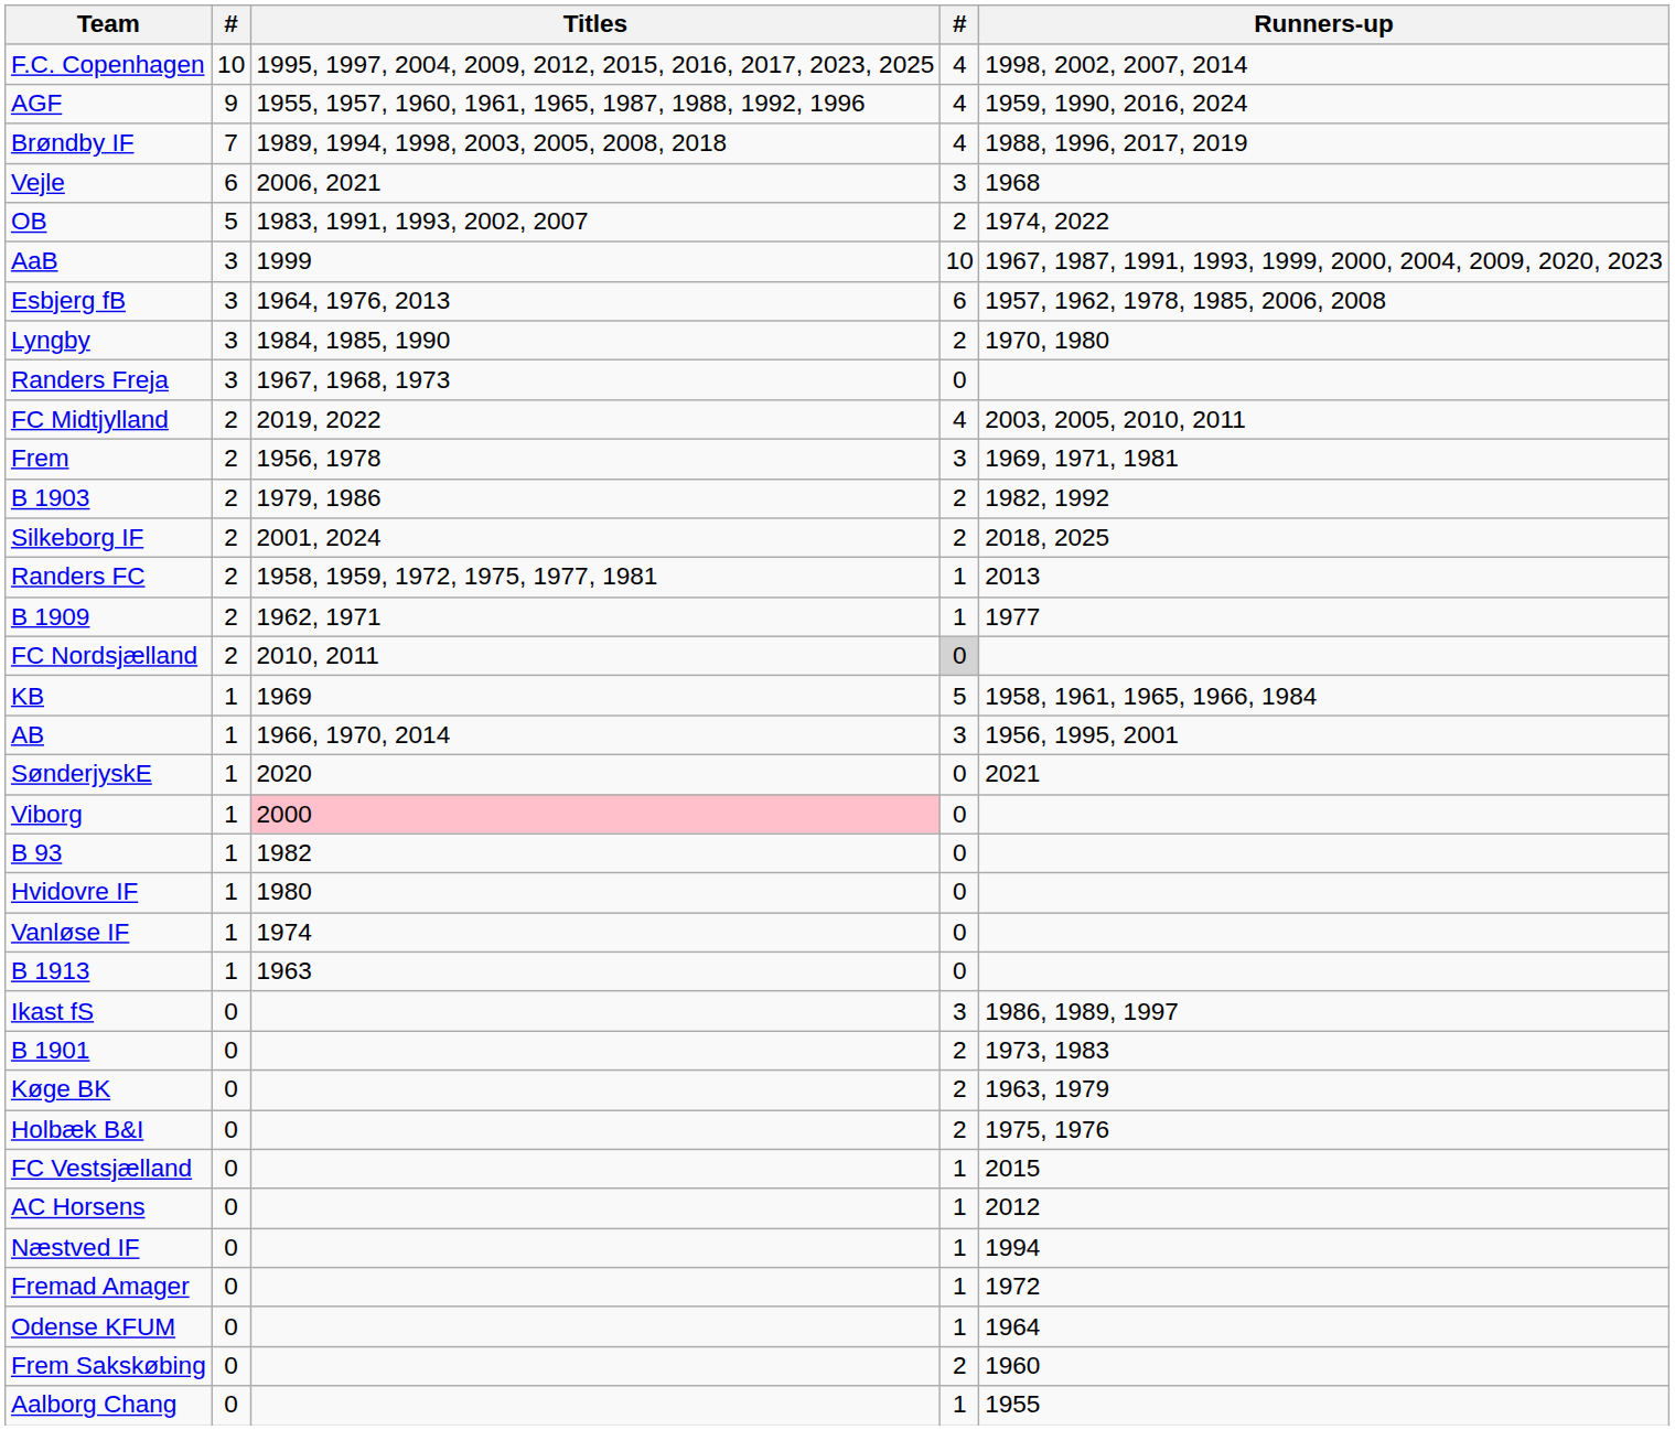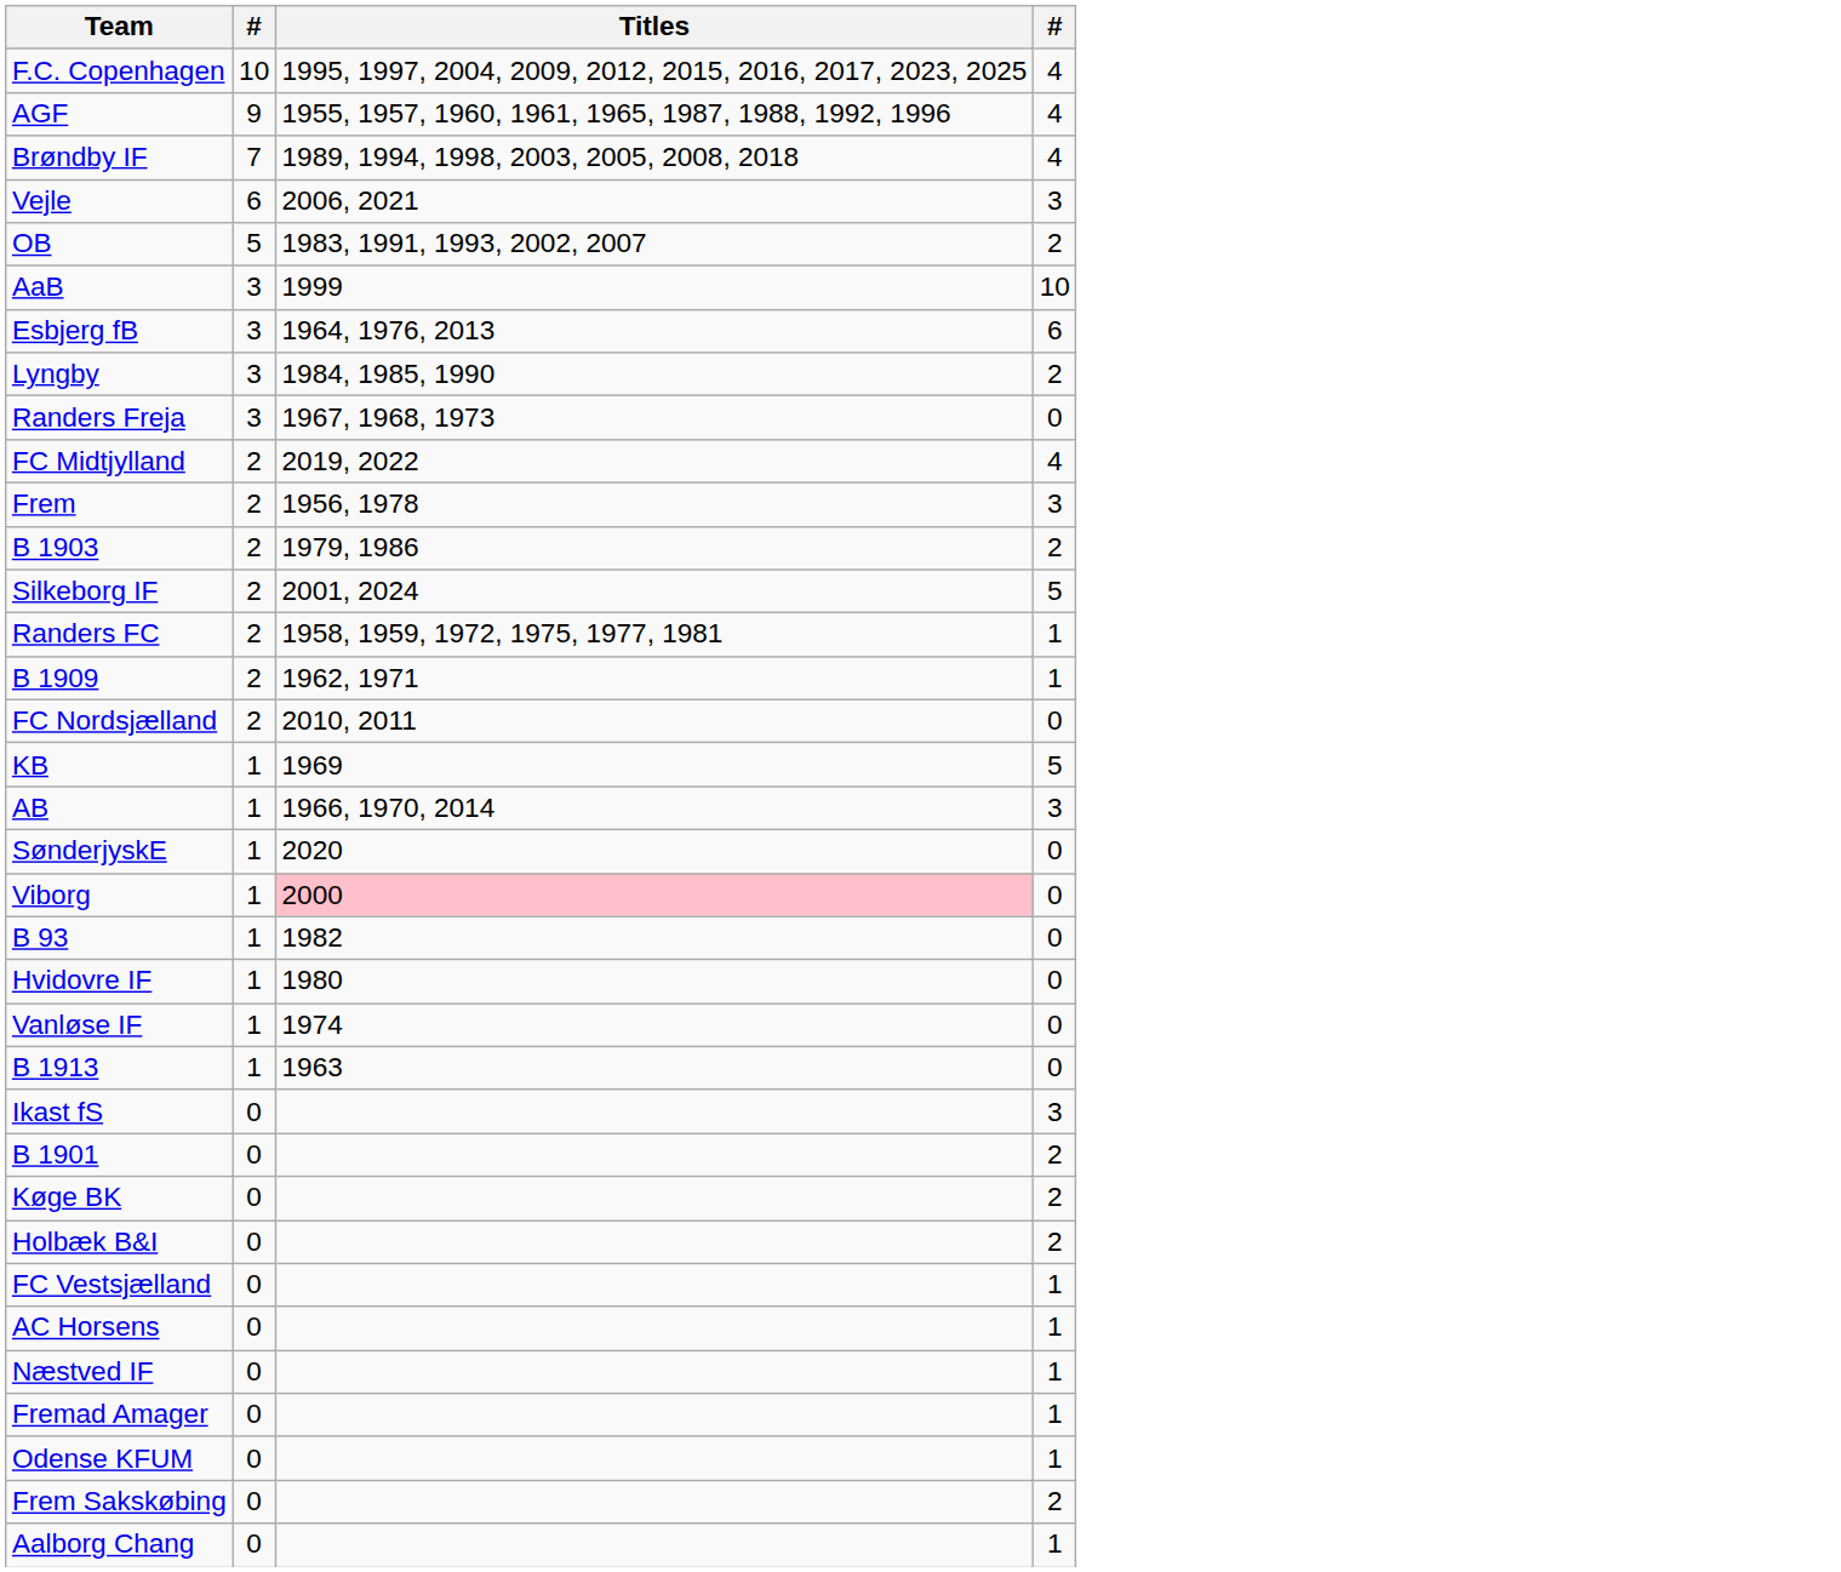- column: Runners-up | 1998, 2002, 2007, 2014 | 1959, 1990, 2016, 2024 | 1988, 1996, 2017, 2019 | 1968 | 1974, 2022 | 1967, 1987, 1991, 1993, 1999, 2000, 2004, 2009, 2020, 2023 | 1957, 1962, 1978, 1985, 2006, 2008 | 1970, 1980 | 2003, 2005, 2010, 2011 | 1969, 1971, 1981 | 1982, 1992 | 2018, 2025 | 2013 | 1977 | 1958, 1961, 1965, 1966, 1984 | 1956, 1995, 2001 | 2021 | 1986, 1989, 1997 | 1973, 1983 | 1963, 1979 | 1975, 1976 | 2015 | 2012 | 1994 | 1972 | 1964 | 1960 | 1955
Silkeborg IF | column 4: 2 -> 5
FC Nordsjælland | column 4: lightgrey background -> no background
